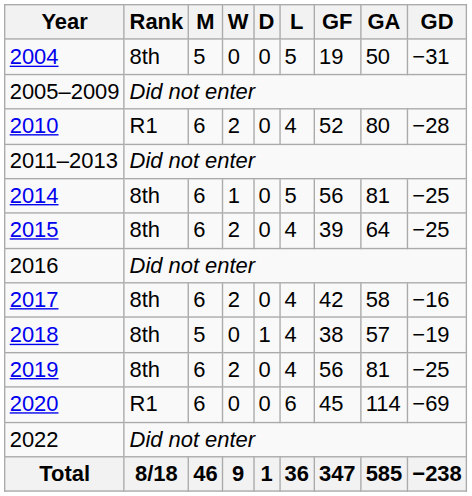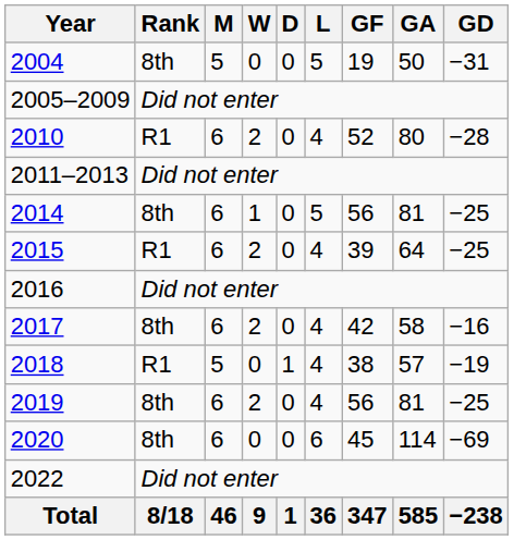2015 | Rank: 8th -> R1
2018 | Rank: 8th -> R1
2020 | Rank: R1 -> 8th
